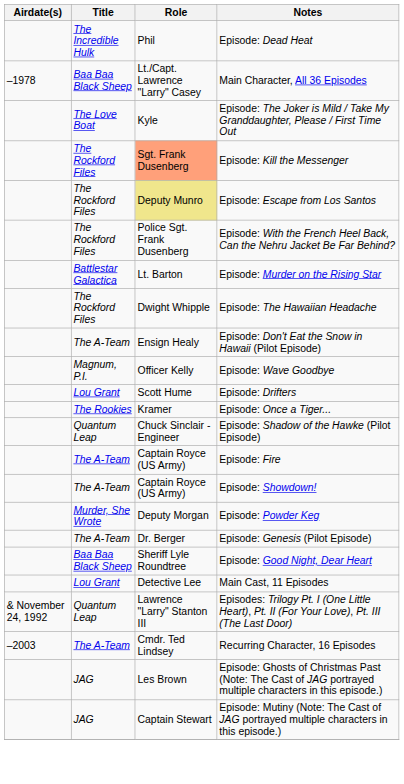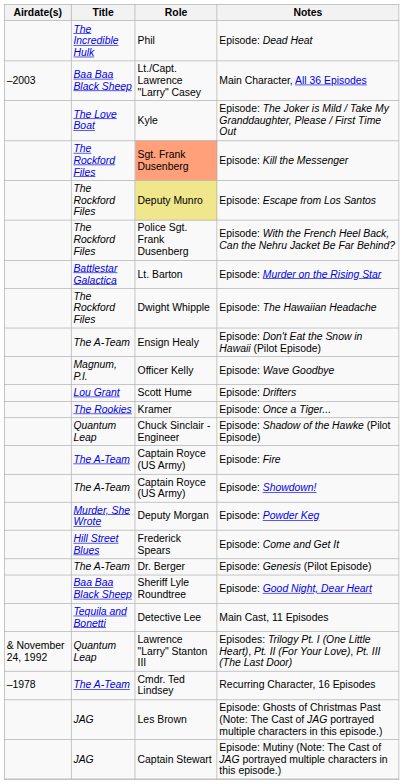Main Character, All 36 Episodes | Airdate(s): –1978 -> –2003
+ row: Hill Street Blues | Frederick Spears | Episode: Come and Get It
Main Cast, 11 Episodes | Title: Lou Grant -> Tequila and Bonetti
Recurring Character, 16 Episodes | Airdate(s): –2003 -> –1978
